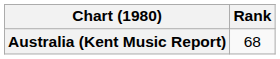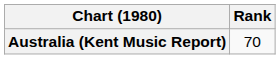Australia (Kent Music Report) | Rank: 68 -> 70
